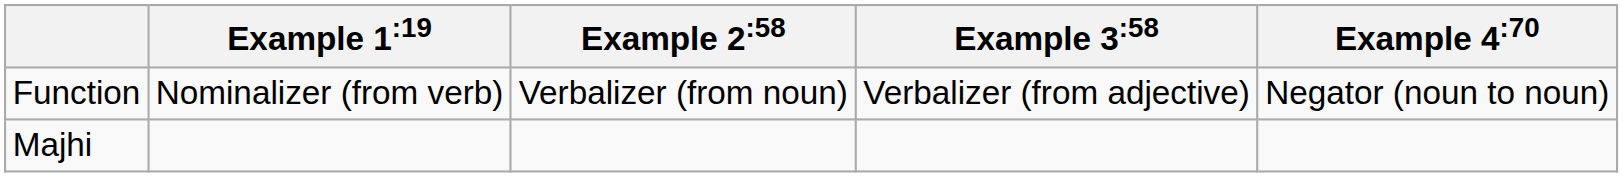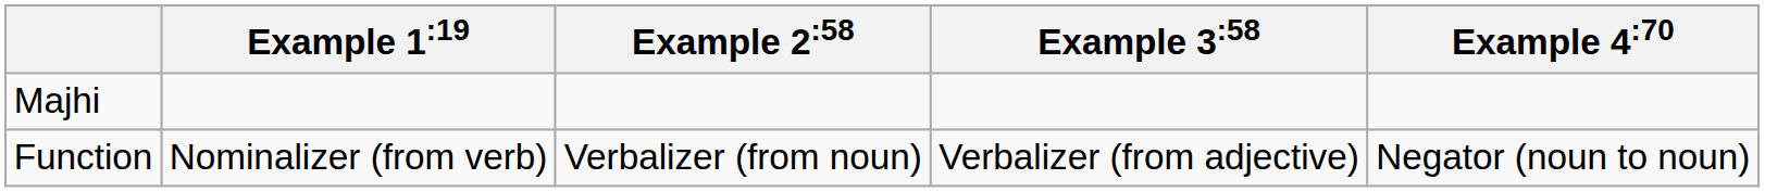rows swapped: Function <-> Majhi
